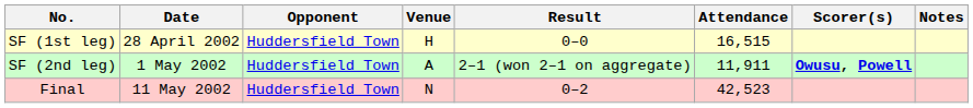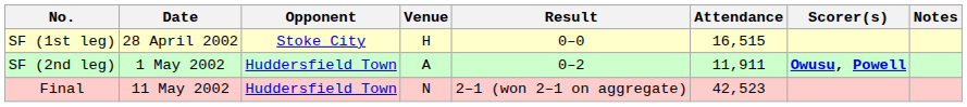SF (1st leg) | Opponent: Huddersfield Town -> Stoke City
SF (2nd leg) | Result: 2–1 (won 2–1 on aggregate) -> 0–2
Final | Result: 0–2 -> 2–1 (won 2–1 on aggregate)
